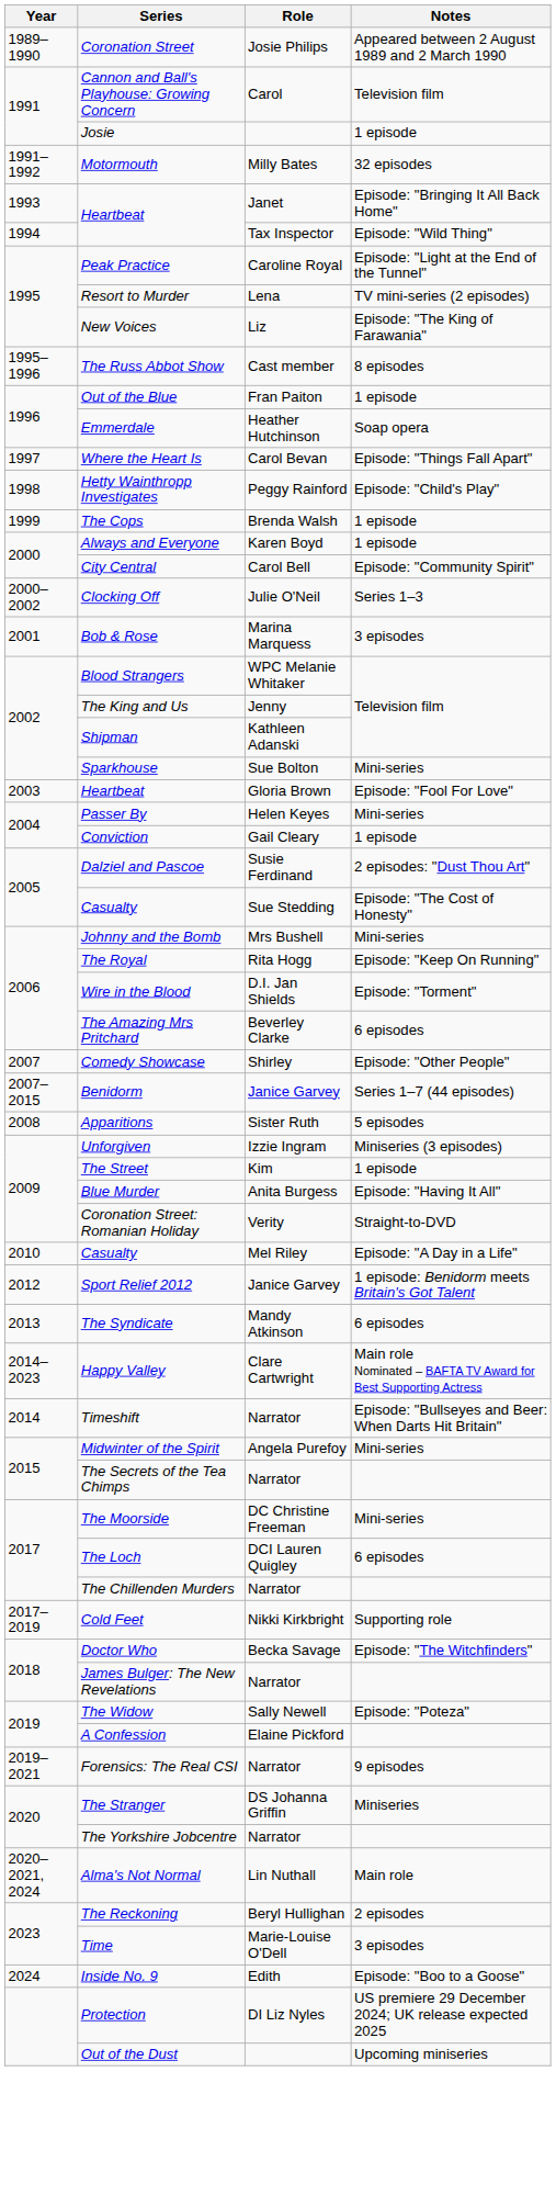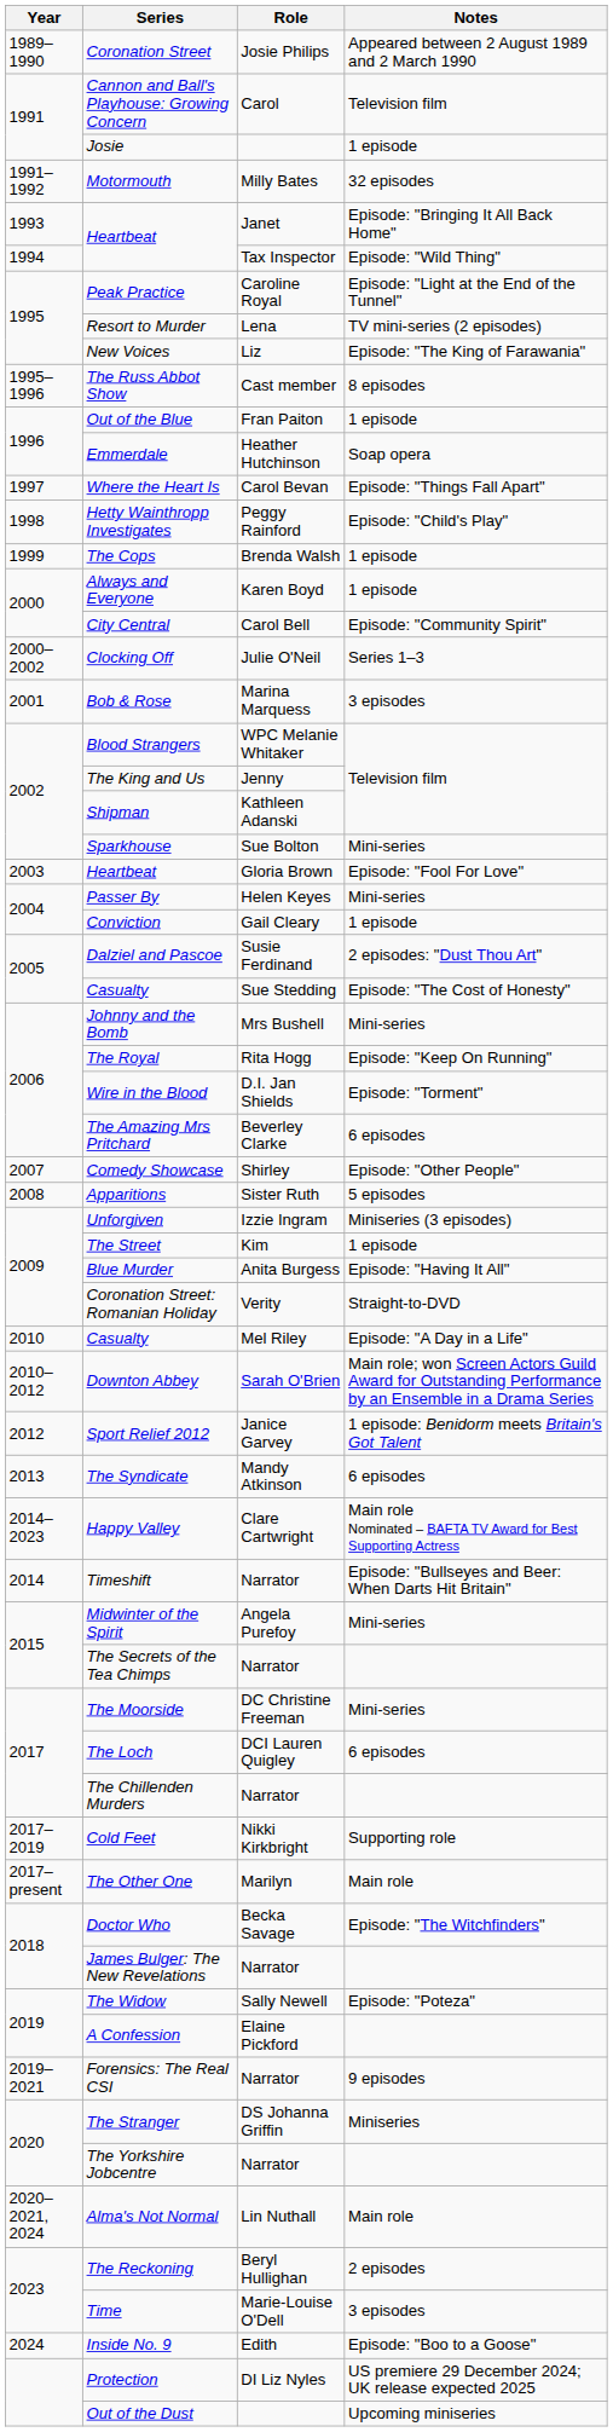- row: 2007–2015 | Benidorm | Janice Garvey | Series 1–7 (44 episodes)
+ row: 2010–2012 | Downton Abbey | Sarah O'Brien | Main role; won Screen Actors Guild Award for Outstanding Performance by an Ensemble in a Drama Series
+ row: 2017–present | The Other One | Marilyn | Main role
